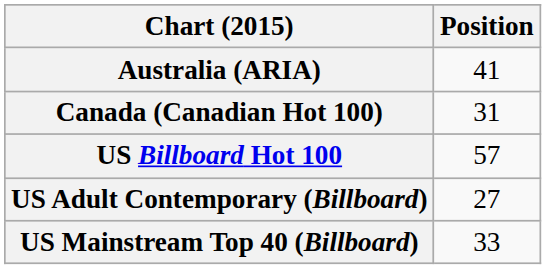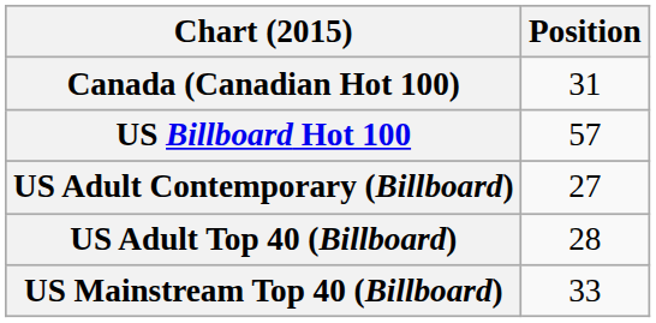- row: Australia (ARIA) | 41
+ row: US Adult Top 40 (Billboard) | 28
